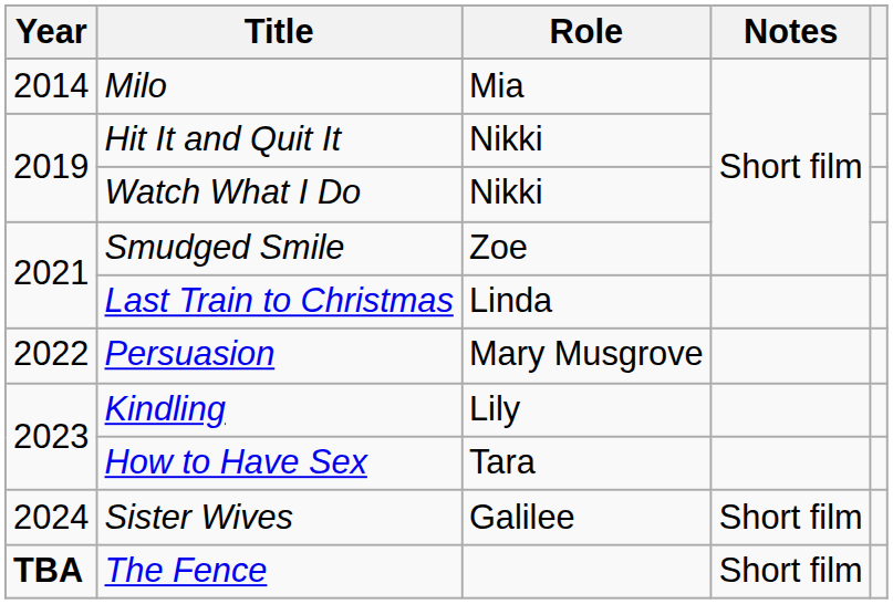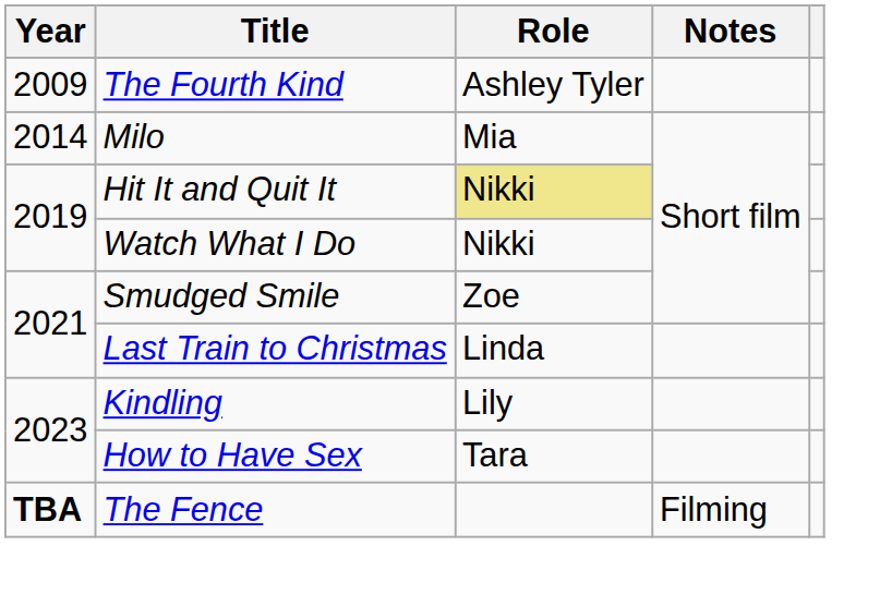+ row: 2009 | The Fourth Kind | Ashley Tyler
Hit It and Quit It | Role: no background -> khaki background
- row: 2022 | Persuasion | Mary Musgrove
- row: 2024 | Sister Wives | Galilee | Short film
The Fence | Notes: Short film -> Filming
